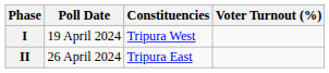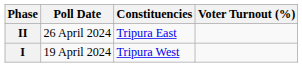rows swapped: I <-> II
